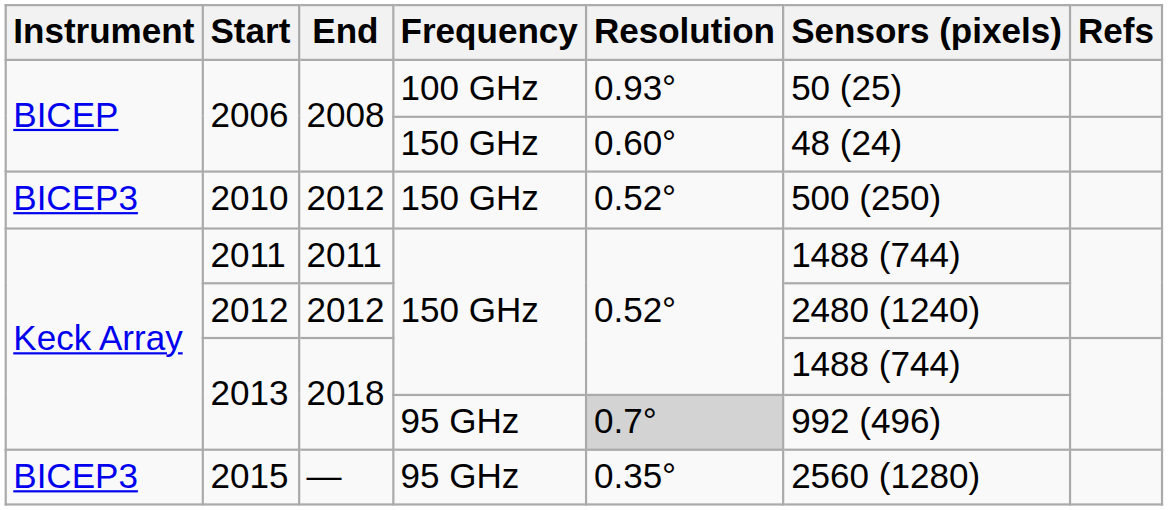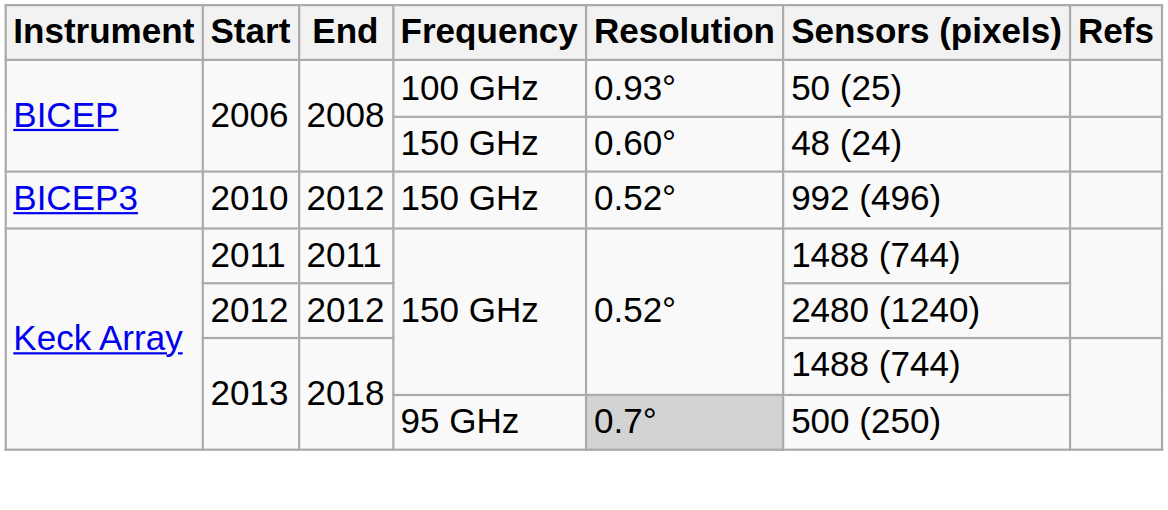2010 | Sensors (pixels): 500 (250) -> 992 (496)
2013 / 95 GHz | Sensors (pixels): 992 (496) -> 500 (250)
- row: BICEP3 | 2015 | — | 95 GHz | 0.35° | 2560 (1280)
